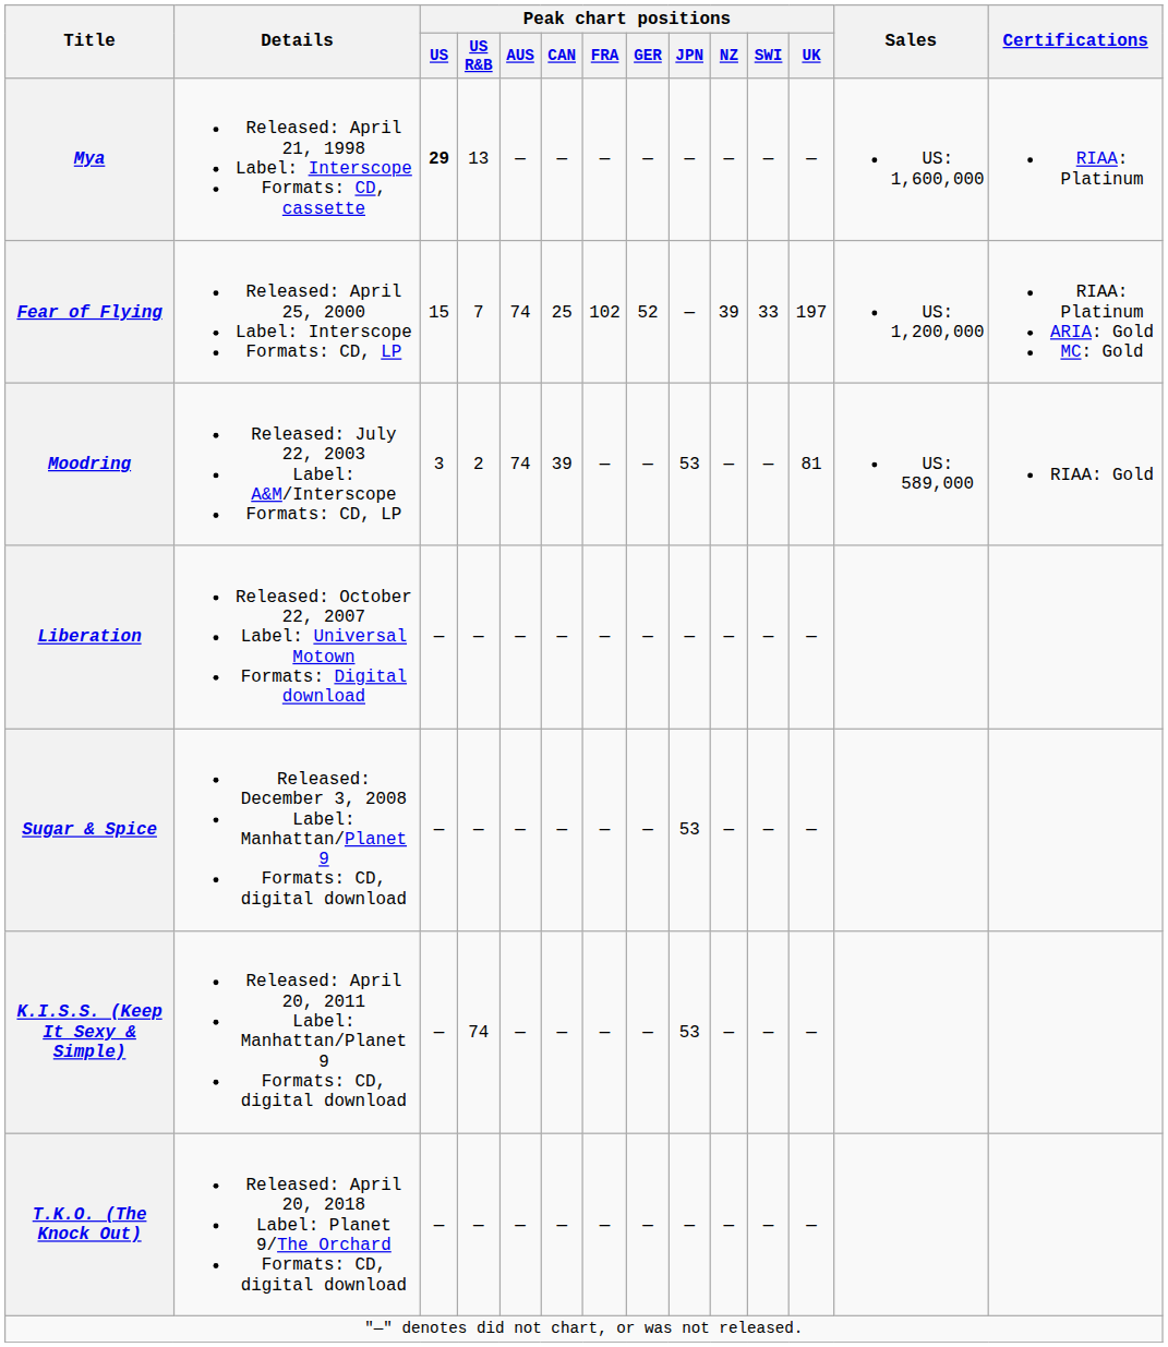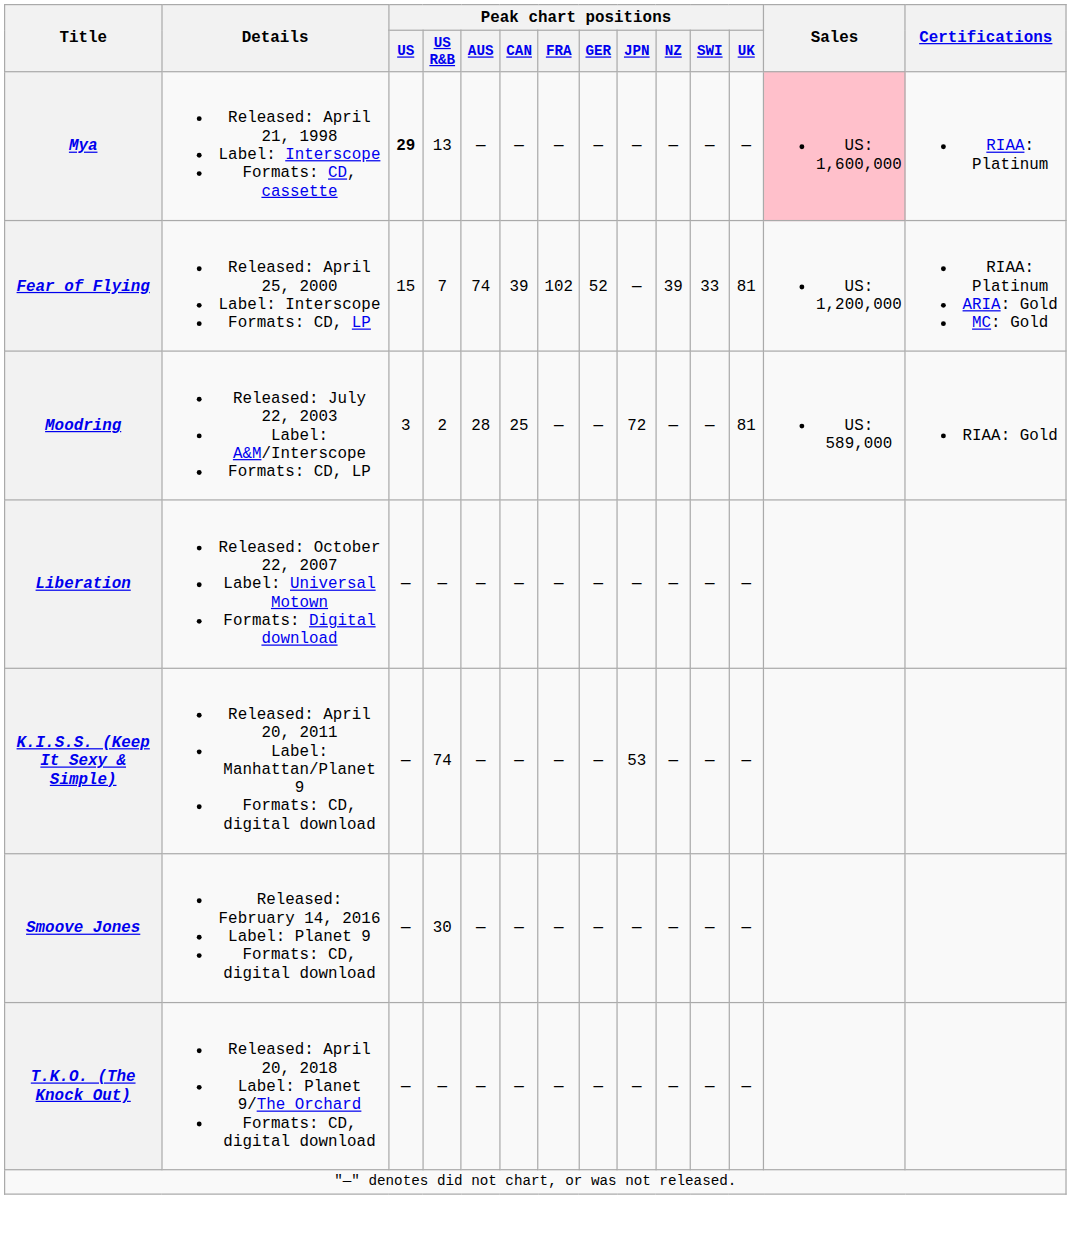Mya | Sales: no background -> pink background
Fear of Flying | Peak chart positions / CAN: 25 -> 39
Fear of Flying | Peak chart positions / UK: 197 -> 81
Moodring | Peak chart positions / AUS: 74 -> 28
Moodring | Peak chart positions / CAN: 39 -> 25
Moodring | Peak chart positions / JPN: 53 -> 72
- row: Sugar & Spice | Released: December 3, 2008 Label: Manhattan/Planet 9 Formats: CD, digital download | — | — | — | — | — | — | 53 | — | — | —
+ row: Smoove Jones | Released: February 14, 2016 Label: Planet 9 Formats: CD, digital download | — | 30 | — | — | — | — | — | — | — | —
